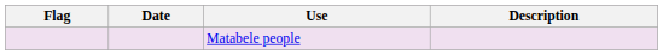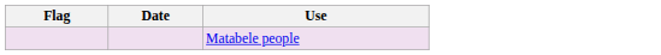- column: Description
